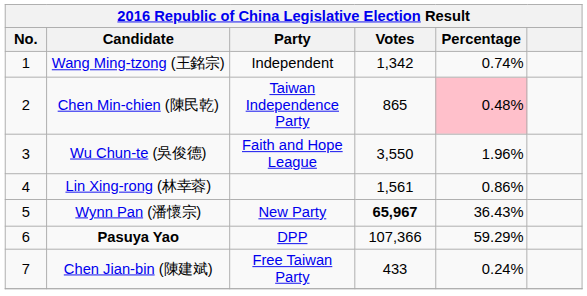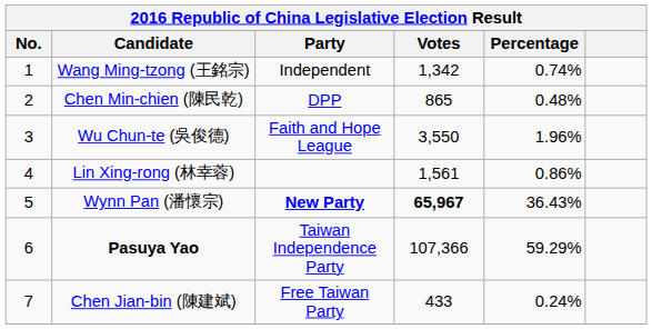Chen Min-chien (陳民乾) | Party: Taiwan Independence Party -> DPP
Chen Min-chien (陳民乾) | Percentage: pink background -> no background
Wynn Pan (潘懷宗) | Party: normal -> bold
Pasuya Yao | Party: DPP -> Taiwan Independence Party
